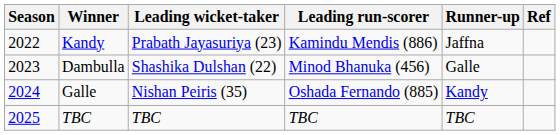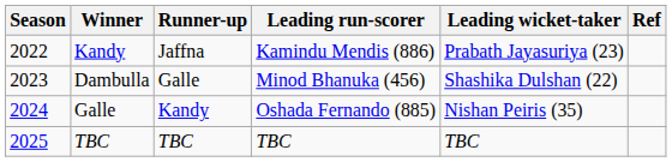columns swapped: Runner-up <-> Leading wicket-taker
